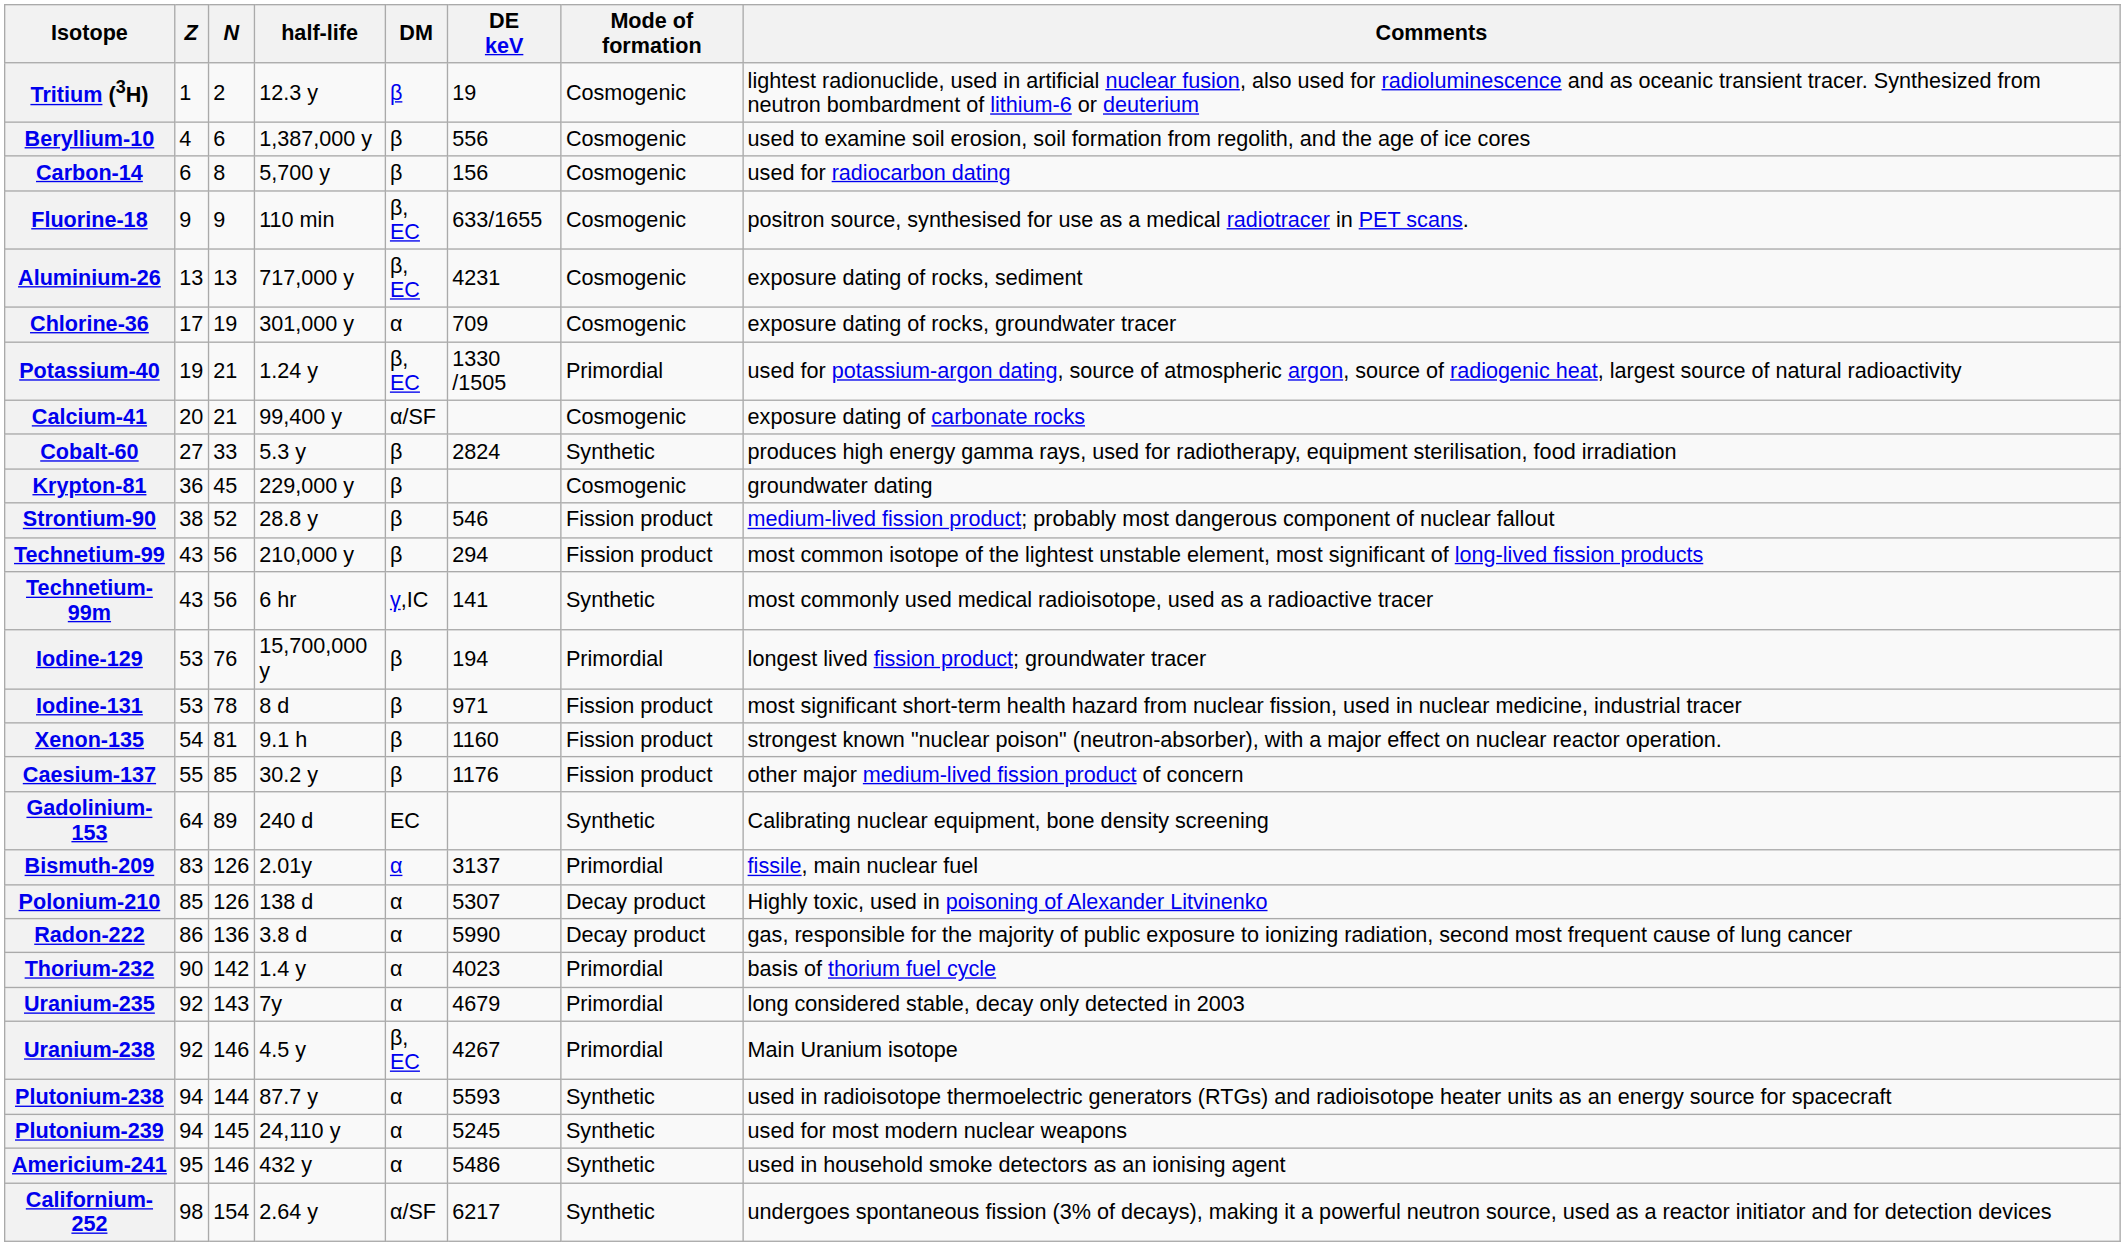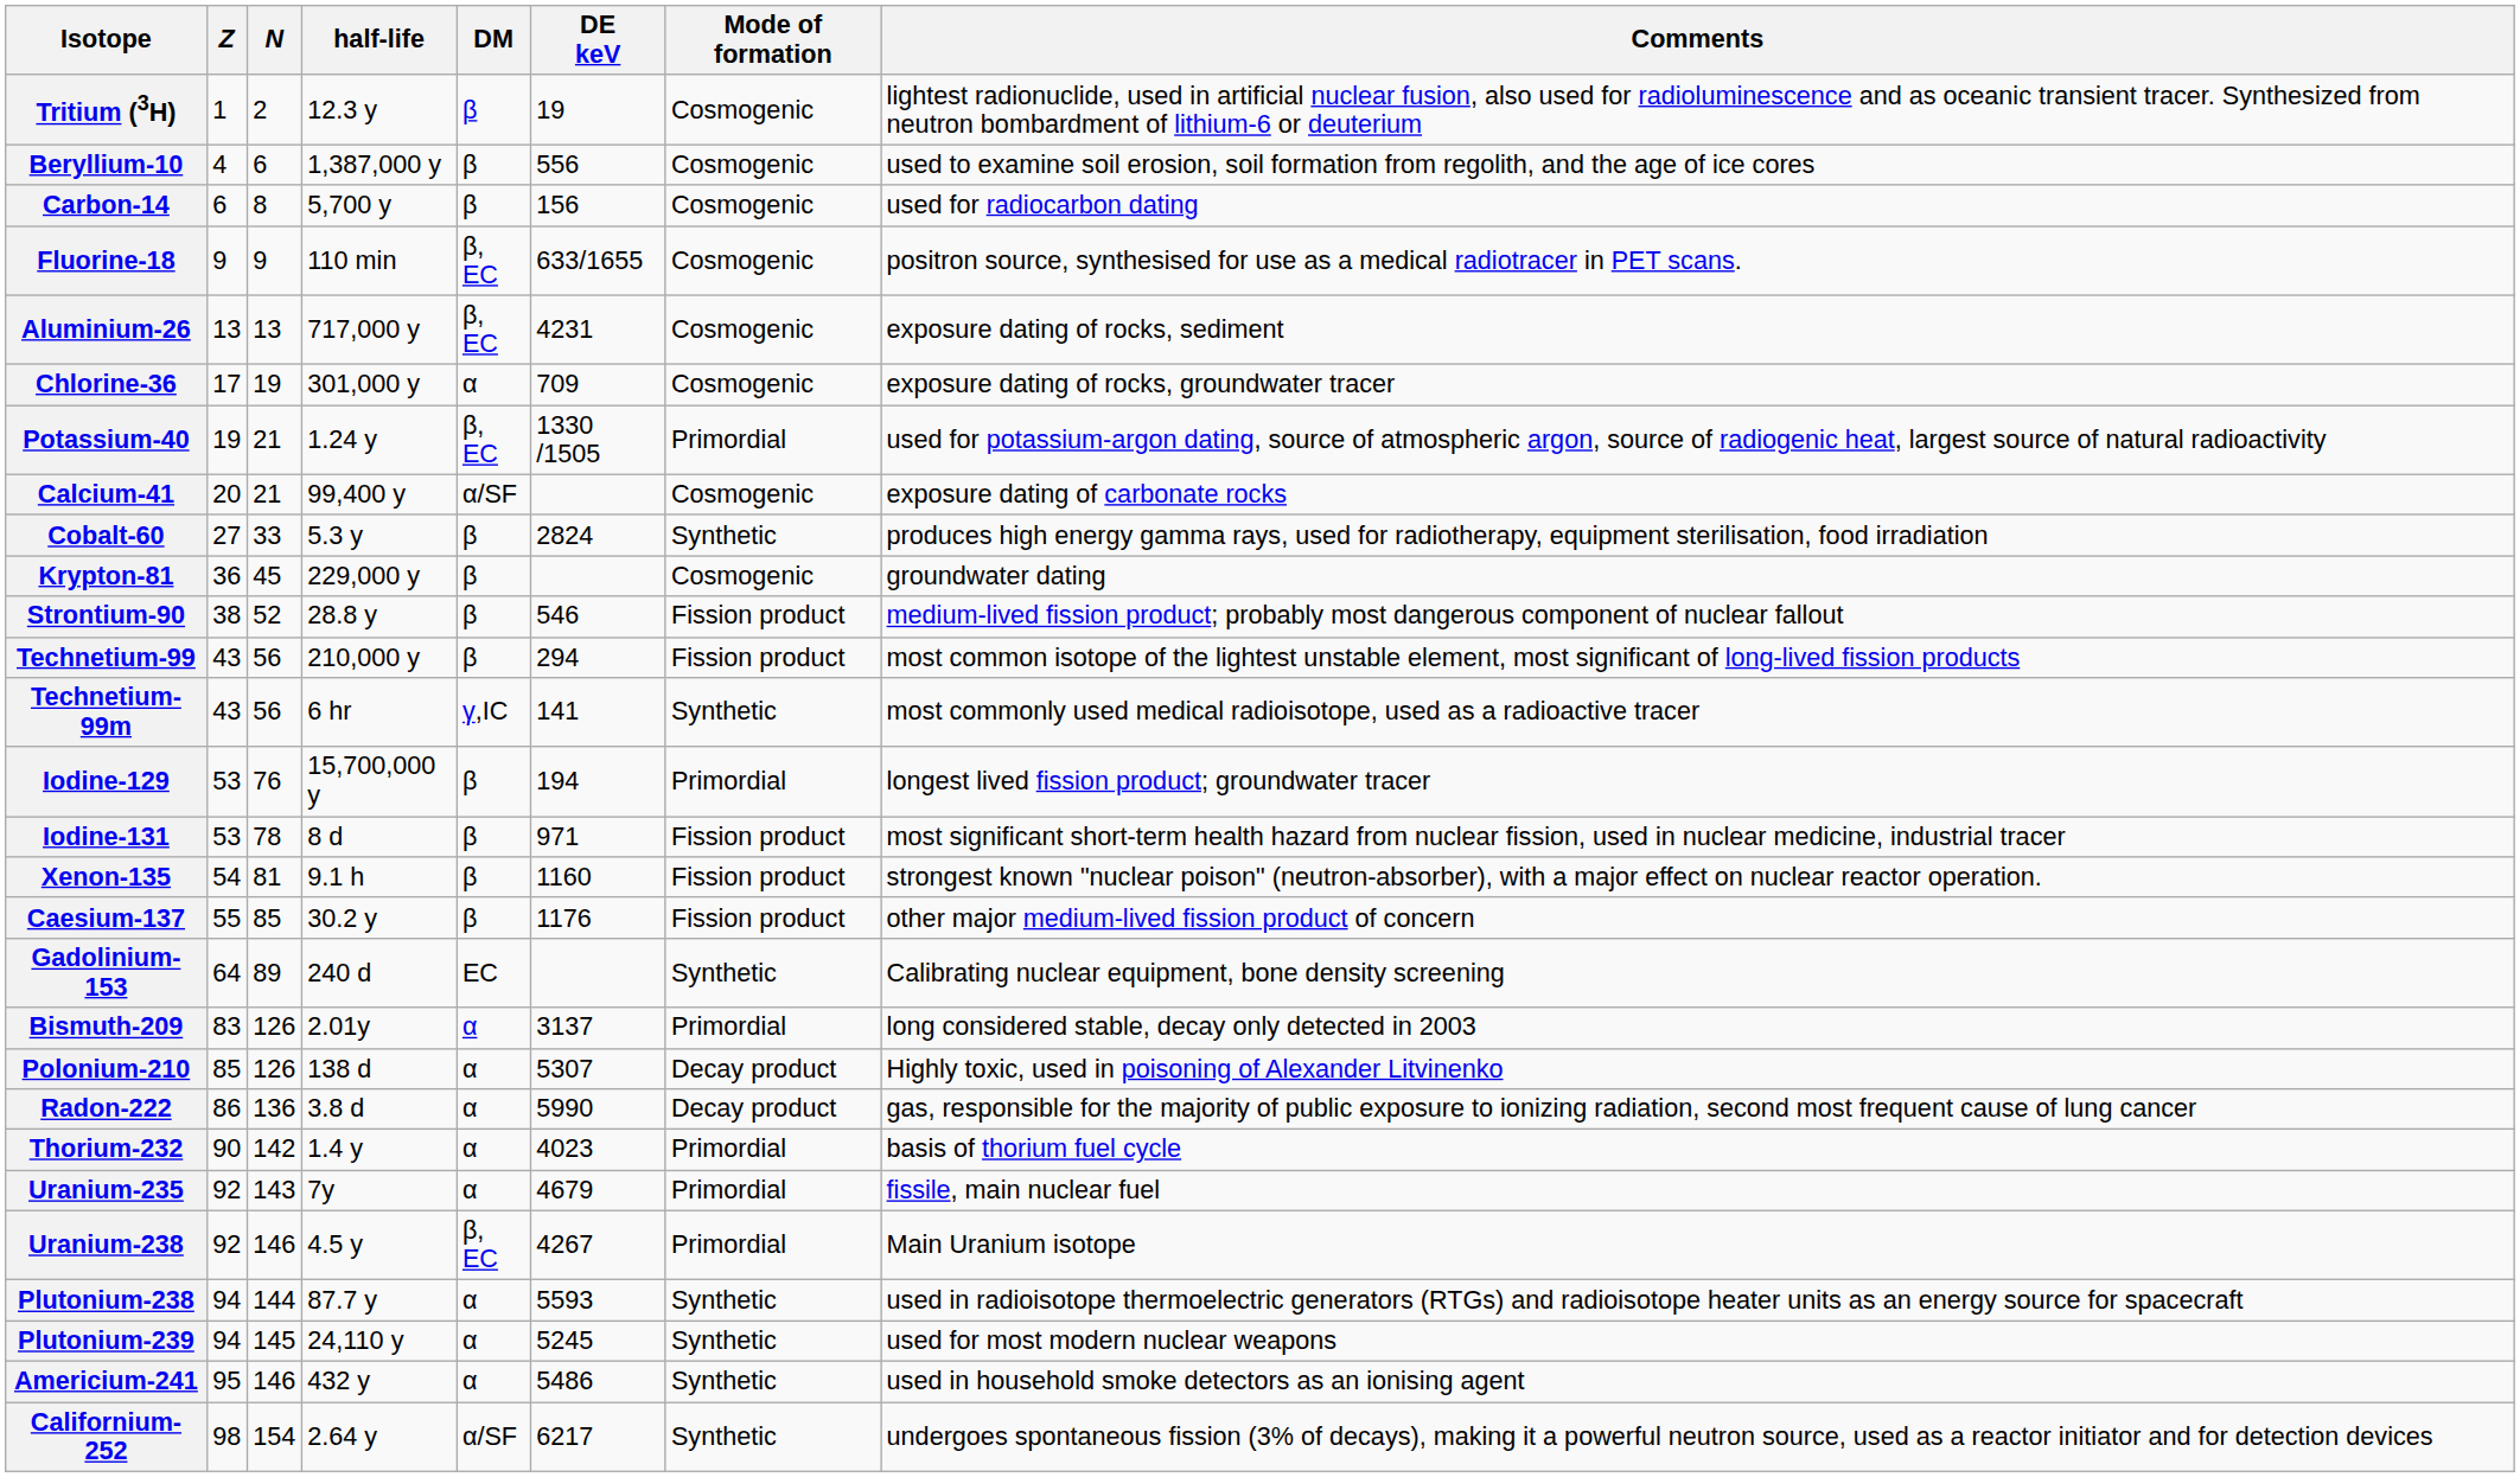Bismuth-209 | Comments: fissile, main nuclear fuel -> long considered stable, decay only detected in 2003
Uranium-235 | Comments: long considered stable, decay only detected in 2003 -> fissile, main nuclear fuel
